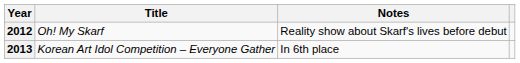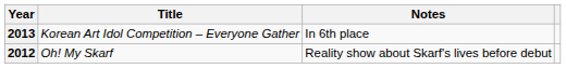rows swapped: 2012 <-> 2013
